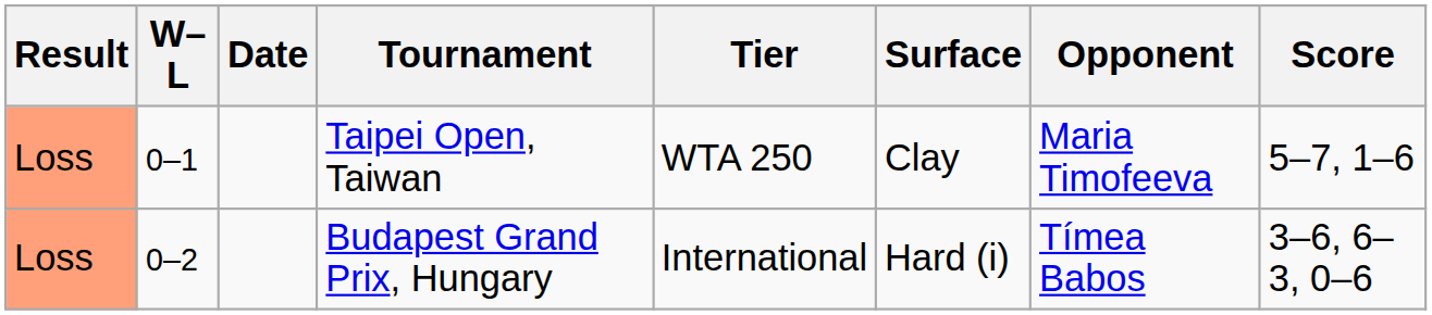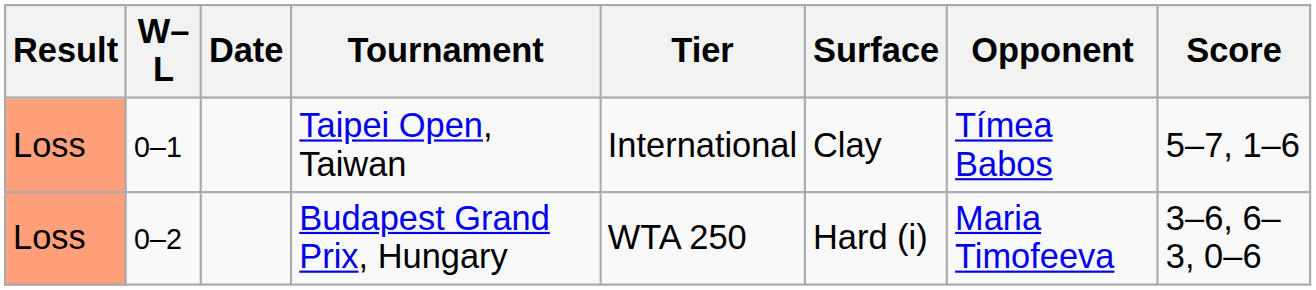Taipei Open, Taiwan | Tier: WTA 250 -> International
Taipei Open, Taiwan | Opponent: Maria Timofeeva -> Tímea Babos
Budapest Grand Prix, Hungary | Tier: International -> WTA 250
Budapest Grand Prix, Hungary | Opponent: Tímea Babos -> Maria Timofeeva
